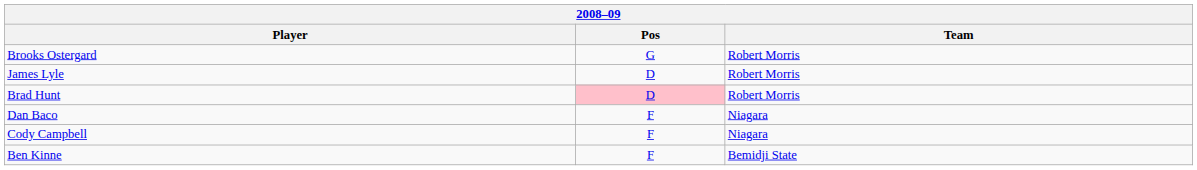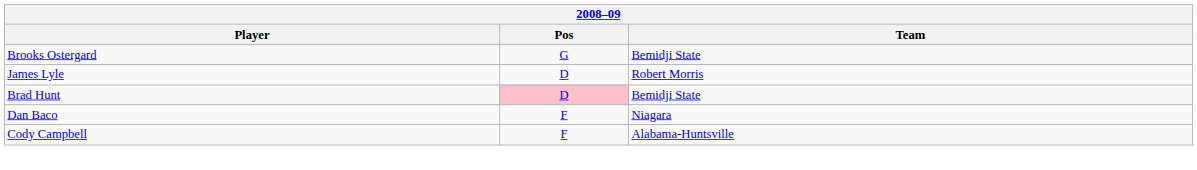Brooks Ostergard | Team: Robert Morris -> Bemidji State
Brad Hunt | Team: Robert Morris -> Bemidji State
Cody Campbell | Team: Niagara -> Alabama-Huntsville
- row: Ben Kinne | F | Bemidji State
